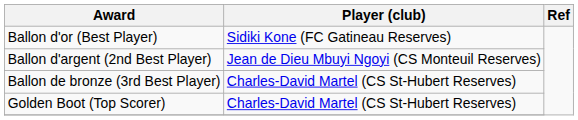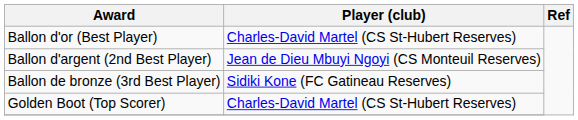Ballon d'or (Best Player) | Player (club): Sidiki Kone (FC Gatineau Reserves) -> Charles-David Martel (CS St-Hubert Reserves)
Ballon de bronze (3rd Best Player) | Player (club): Charles-David Martel (CS St-Hubert Reserves) -> Sidiki Kone (FC Gatineau Reserves)
